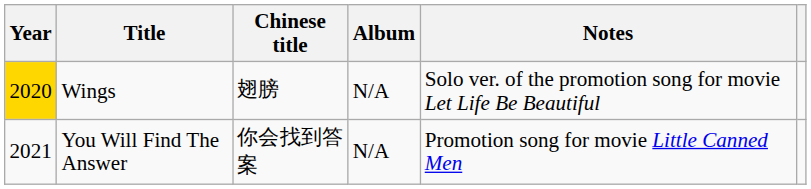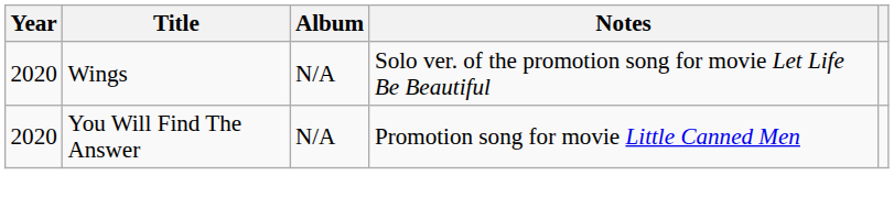- column: Chinese title | 翅膀 | 你会找到答案
Wings | Year: gold background -> no background
You Will Find The Answer | Year: 2021 -> 2020
